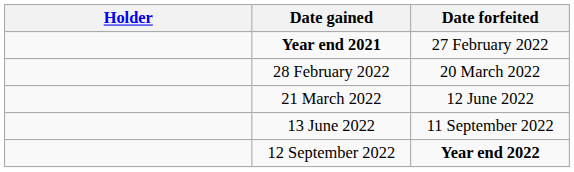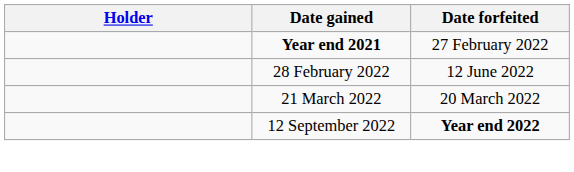28 February 2022 | Date forfeited: 20 March 2022 -> 12 June 2022
21 March 2022 | Date forfeited: 12 June 2022 -> 20 March 2022
- row: 13 June 2022 | 11 September 2022
